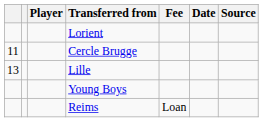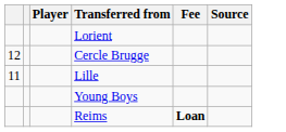- column: Date
Cercle Brugge | column 1: 11 -> 12
Lille | column 1: 13 -> 11
Reims | Fee: normal -> bold
